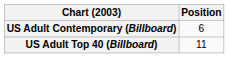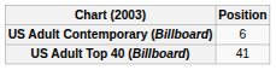US Adult Top 40 (Billboard) | Position: 11 -> 41
